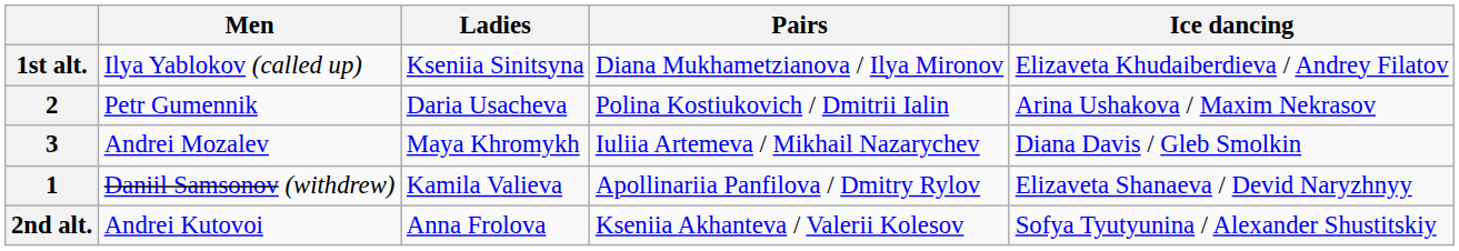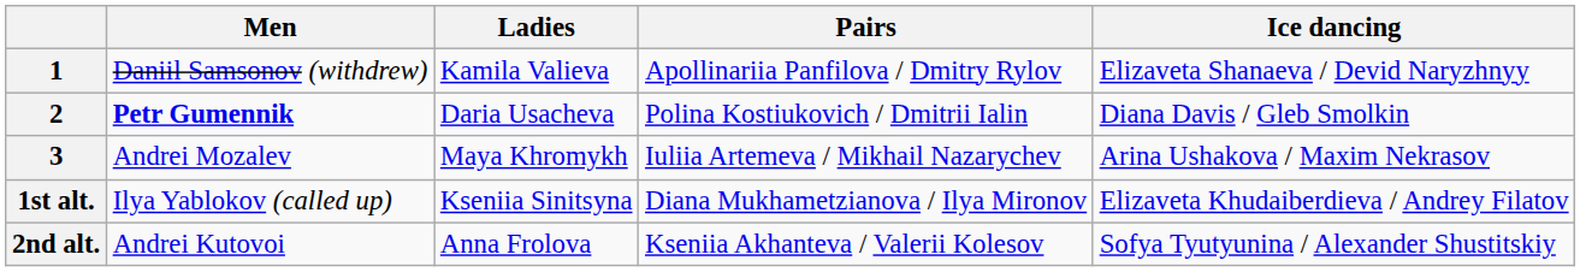rows swapped: 1 <-> 1st alt.
2 | Men: normal -> bold
2 | Ice dancing: Arina Ushakova / Maxim Nekrasov -> Diana Davis / Gleb Smolkin
3 | Ice dancing: Diana Davis / Gleb Smolkin -> Arina Ushakova / Maxim Nekrasov
